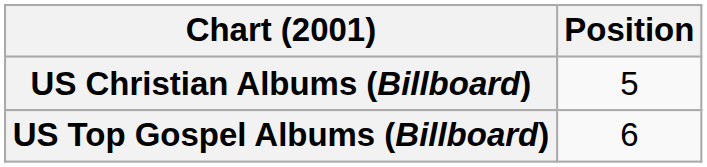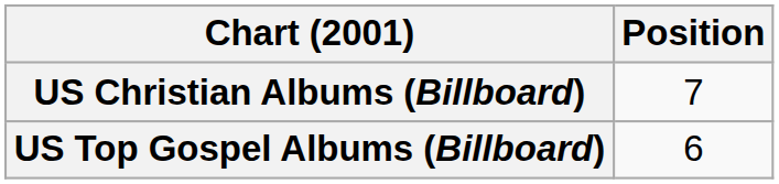US Christian Albums (Billboard) | Position: 5 -> 7
